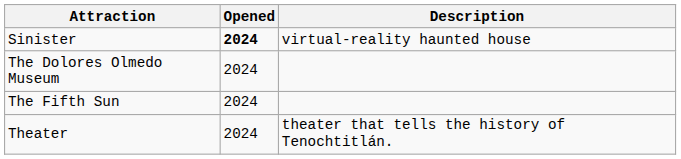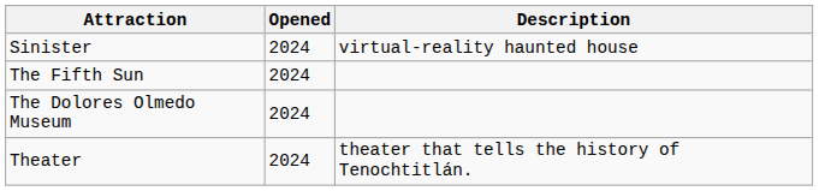Sinister | Opened: bold -> normal
rows swapped: The Fifth Sun <-> The Dolores Olmedo Museum
